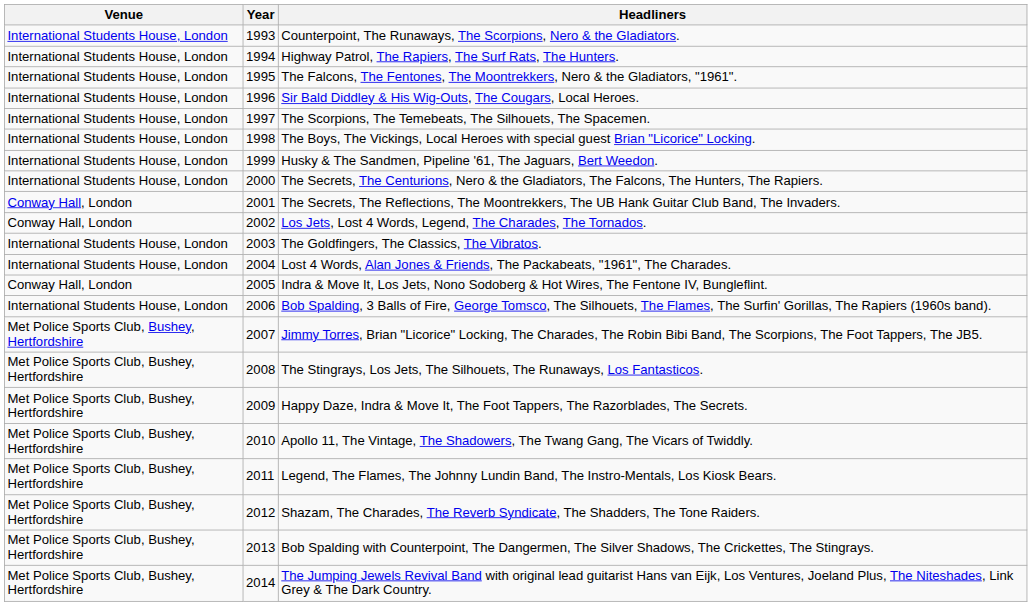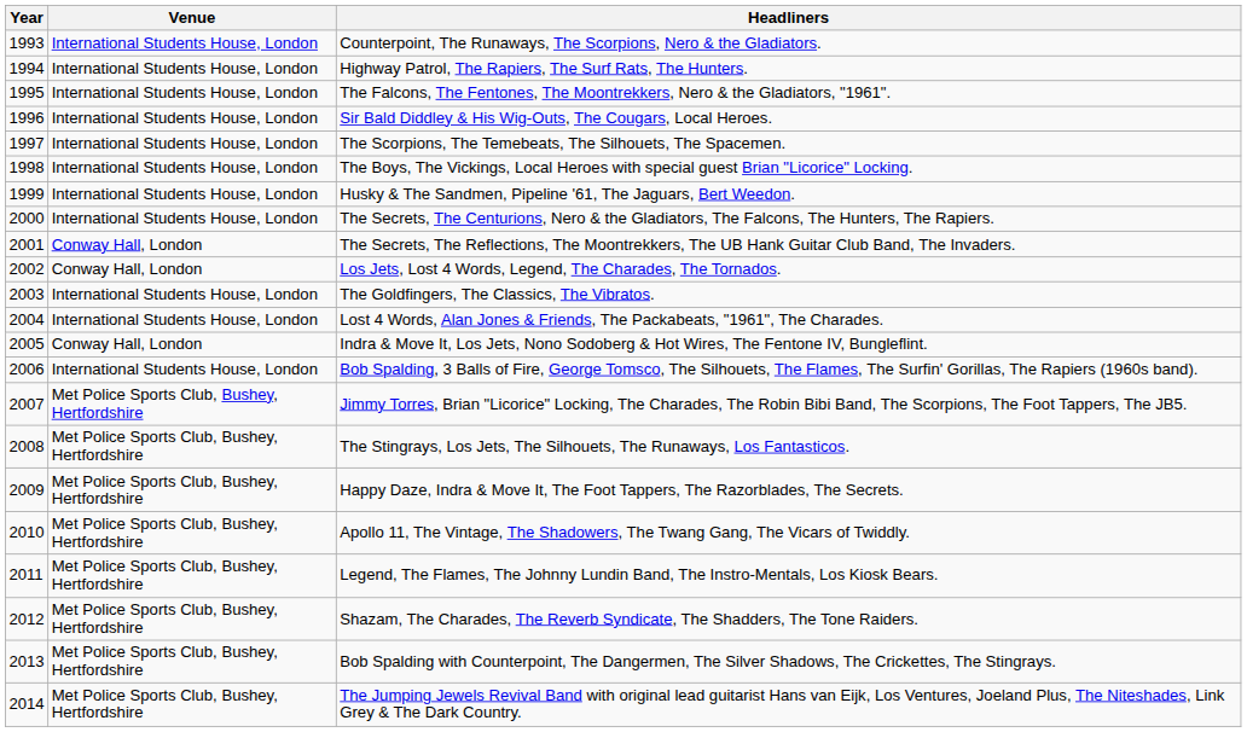columns swapped: Year <-> Venue
